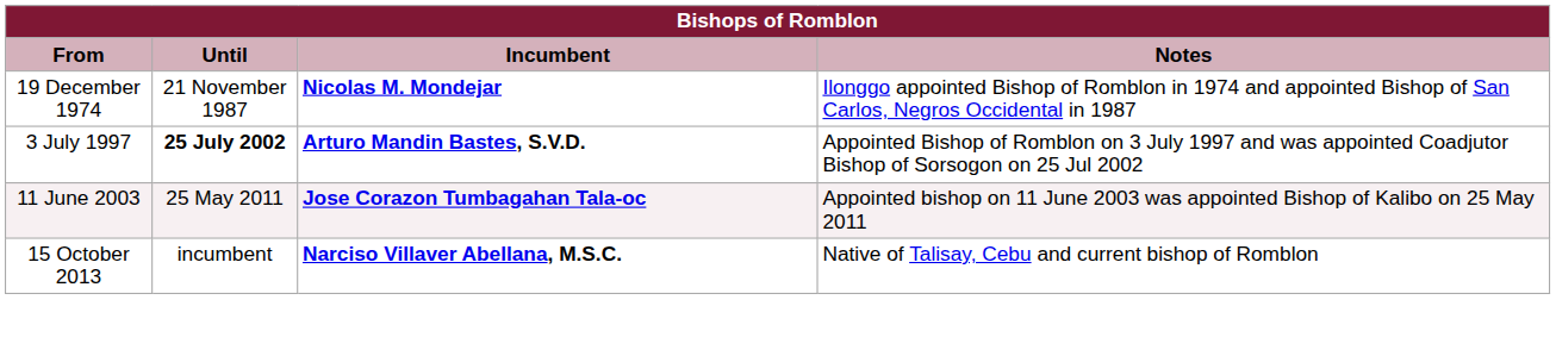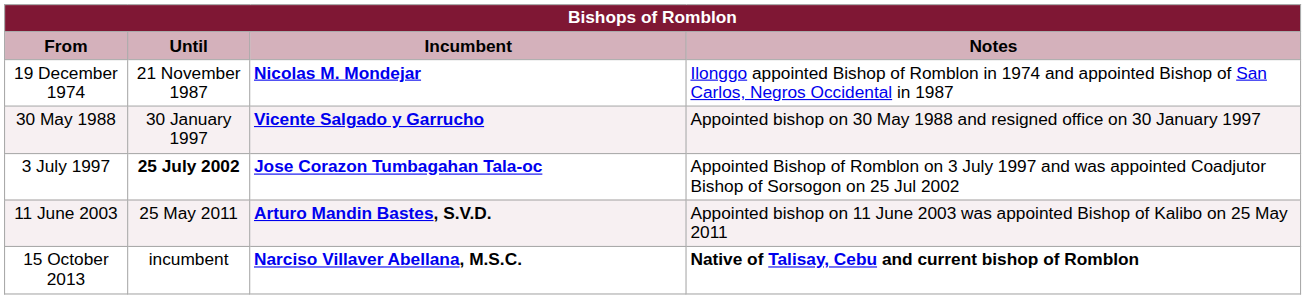+ row: 30 May 1988 | 30 January 1997 | Vicente Salgado y Garrucho | Appointed bishop on 30 May 1988 and resigned office on 30 January 1997
3 July 1997 | Incumbent: Arturo Mandin Bastes, S.V.D. -> Jose Corazon Tumbagahan Tala-oc
11 June 2003 | Incumbent: Jose Corazon Tumbagahan Tala-oc -> Arturo Mandin Bastes, S.V.D.
15 October 2013 | Notes: normal -> bold
